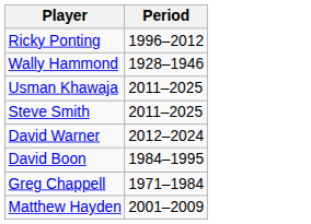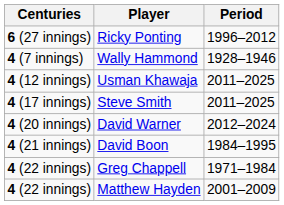+ column: Centuries | 6 (27 innings) | 4 (7 innings) | 4 (12 innings) | 4 (17 innings) | 4 (20 innings) | 4 (21 innings) | 4 (22 innings) | 4 (22 innings)
